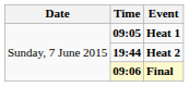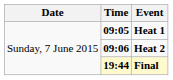Heat 2 | Time: 19:44 -> 09:06
Final | Time: 09:06 -> 19:44
